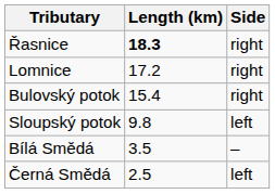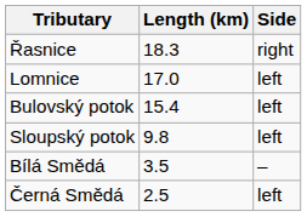Řasnice | Length (km): bold -> normal
Lomnice | Length (km): 17.2 -> 17.0
Lomnice | Side: right -> left
Bulovský potok | Side: right -> left
